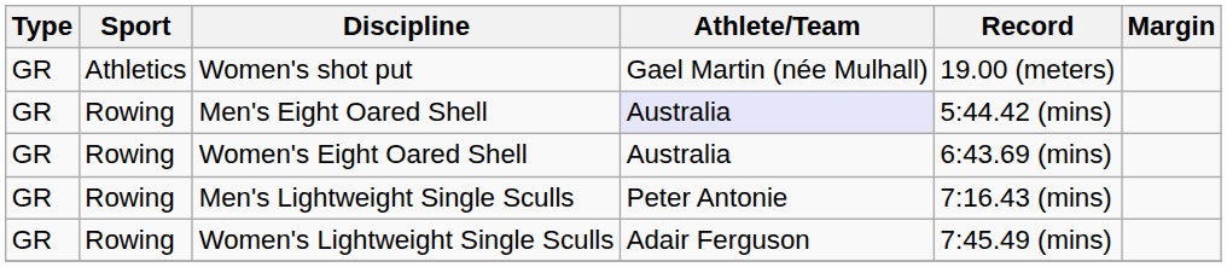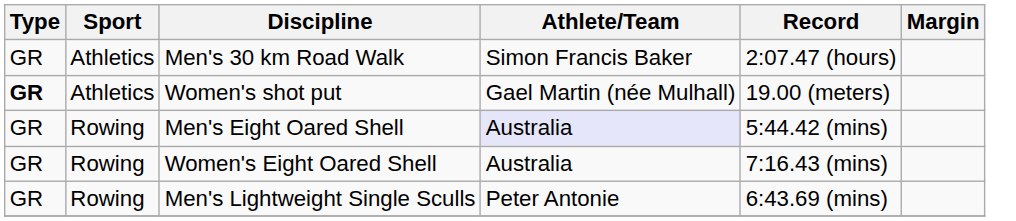+ row: GR | Athletics | Men's 30 km Road Walk | Simon Francis Baker | 2:07.47 (hours)
Women's shot put | Type: normal -> bold
Women's Eight Oared Shell | Record: 6:43.69 (mins) -> 7:16.43 (mins)
Men's Lightweight Single Sculls | Record: 7:16.43 (mins) -> 6:43.69 (mins)
- row: GR | Rowing | Women's Lightweight Single Sculls | Adair Ferguson | 7:45.49 (mins)
